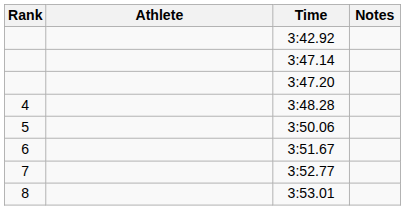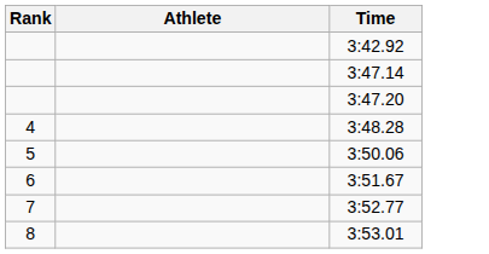- column: Notes
